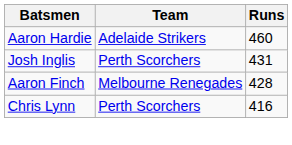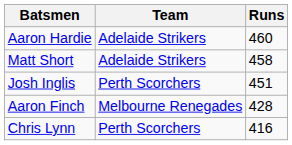+ row: Matt Short | Adelaide Strikers | 458
Josh Inglis | Runs: 431 -> 451
